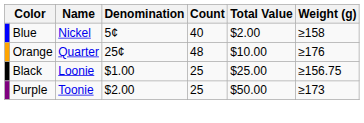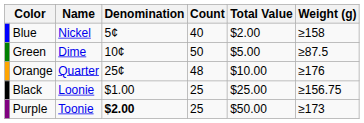+ row: Green | Dime | 10¢ | 50 | $5.00 | ≥87.5
Purple | Denomination: normal -> bold
